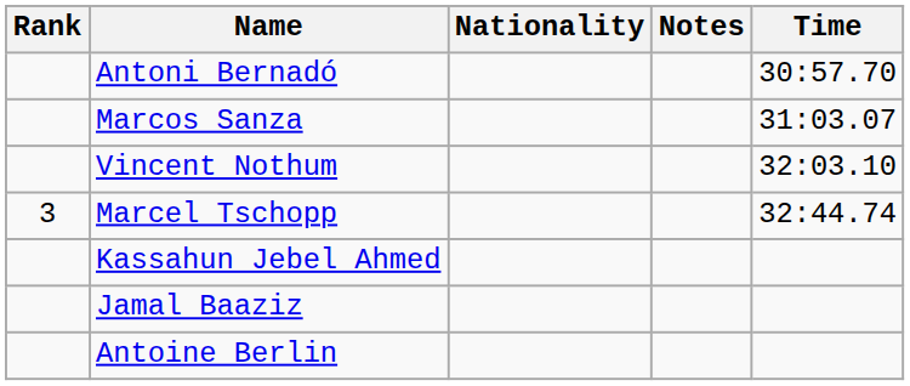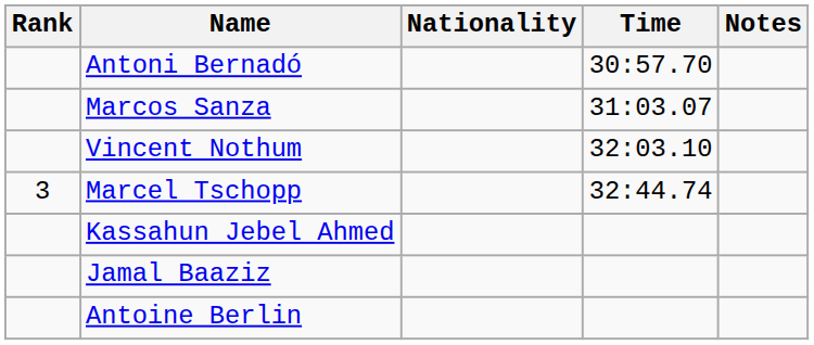columns swapped: Time <-> Notes
